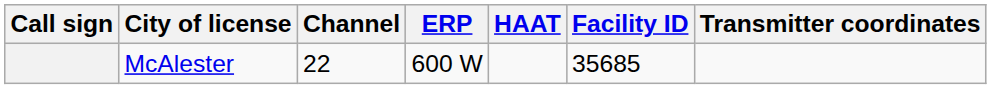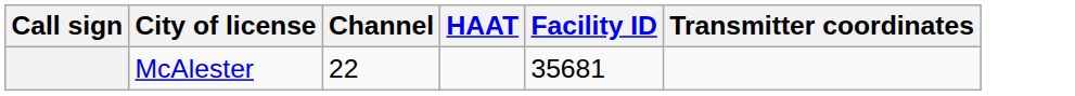- column: ERP | 600 W
McAlester | Facility ID: 35685 -> 35681
